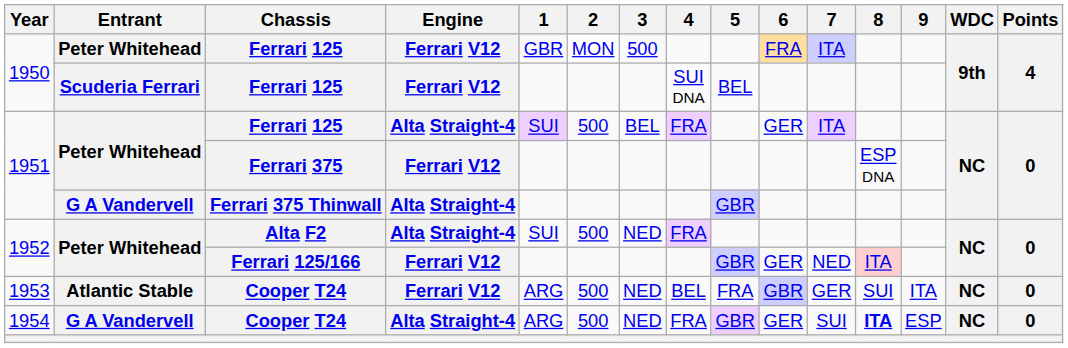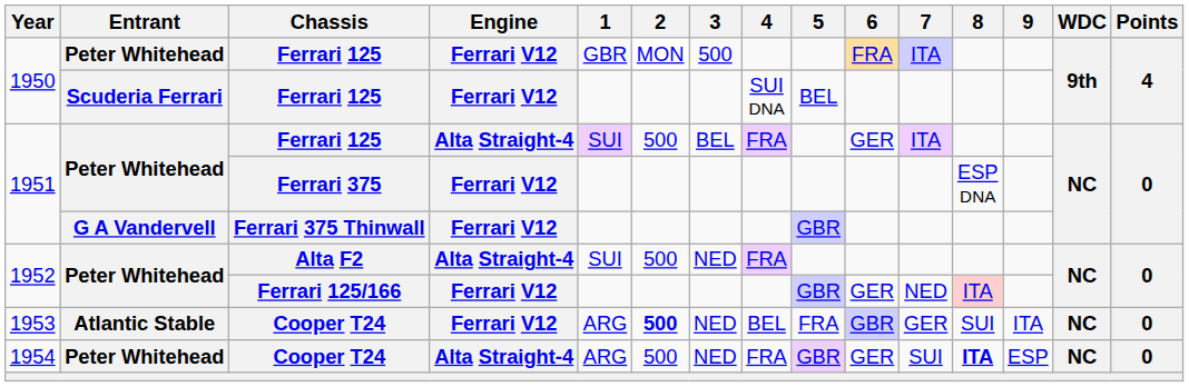Ferrari 375 Thinwall | Engine: Alta Straight-4 -> Ferrari V12
1953 / Cooper T24 | 2: normal -> bold
1954 / Cooper T24 | Entrant: G A Vandervell -> Peter Whitehead
